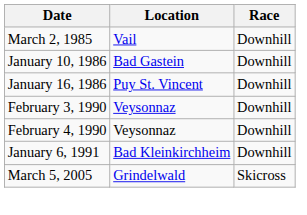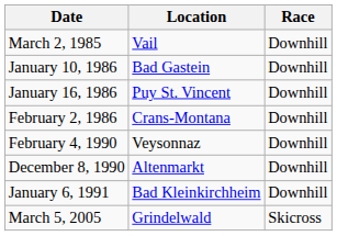+ row: February 2, 1986 | Crans-Montana | Downhill
- row: February 3, 1990 | Veysonnaz | Downhill
+ row: December 8, 1990 | Altenmarkt | Downhill
